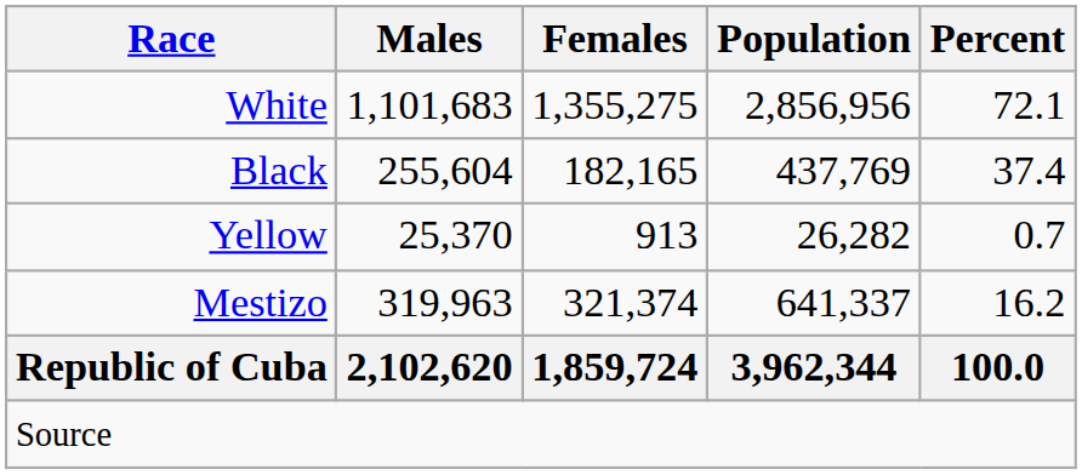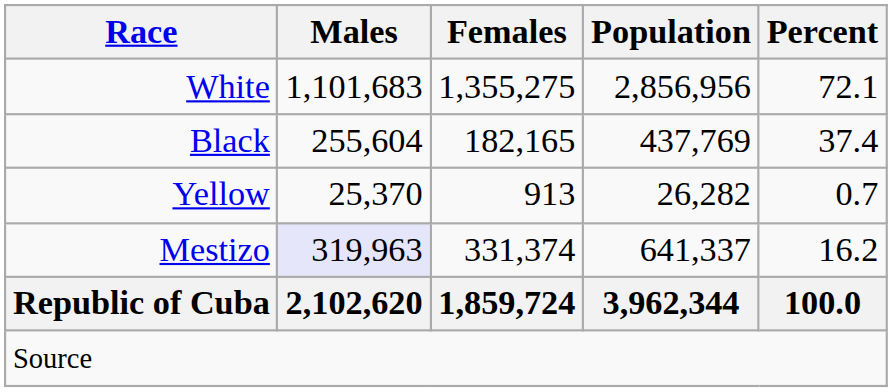Mestizo | Males: no background -> lavender background
Mestizo | Females: 321,374 -> 331,374
